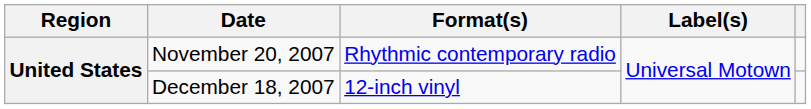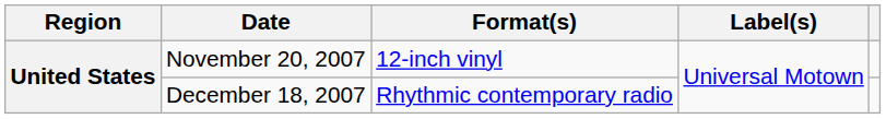November 20, 2007 | Format(s): Rhythmic contemporary radio -> 12-inch vinyl
December 18, 2007 | Format(s): 12-inch vinyl -> Rhythmic contemporary radio
